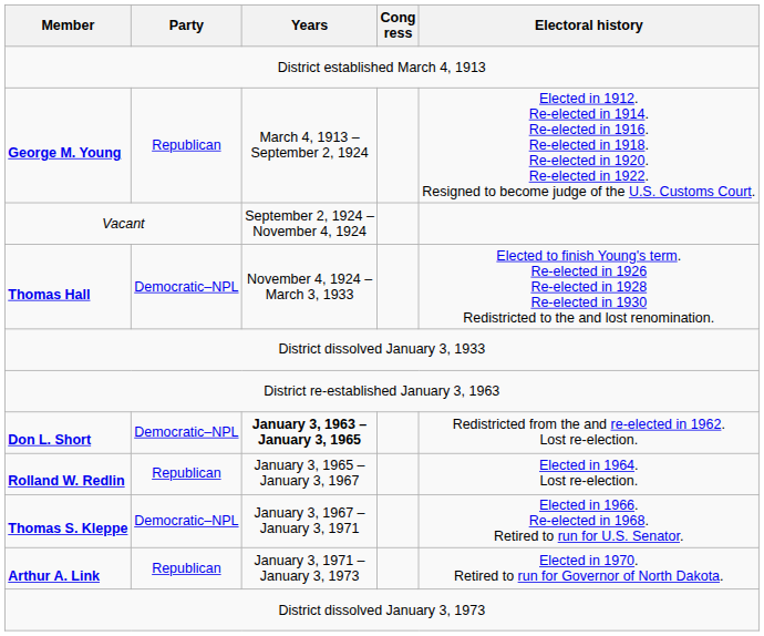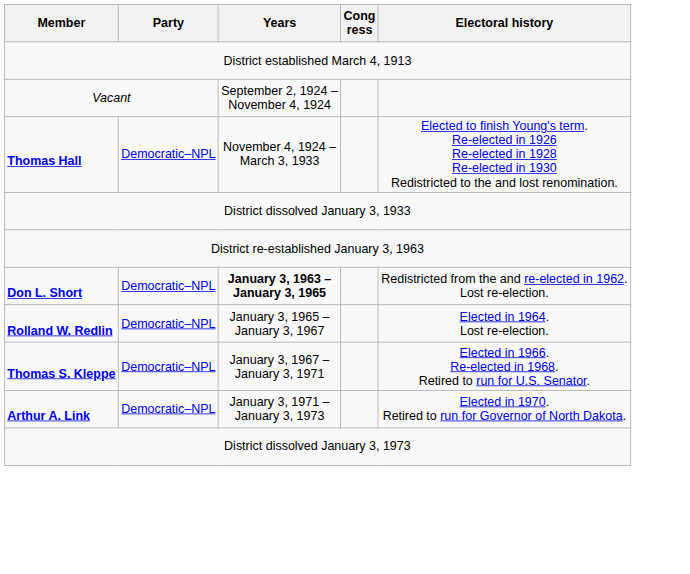- row: George M. Young | Republican | March 4, 1913 – September 2, 1924 | Elected in 1912. Re-elected in 1914. Re-elected in 1916. Re-elected in 1918. Re-elected in 1920. Re-elected in 1922. Resigned to become judge of the U.S. Customs Court.
Rolland W. Redlin | Party: Republican -> Democratic–NPL
Arthur A. Link | Party: Republican -> Democratic–NPL
